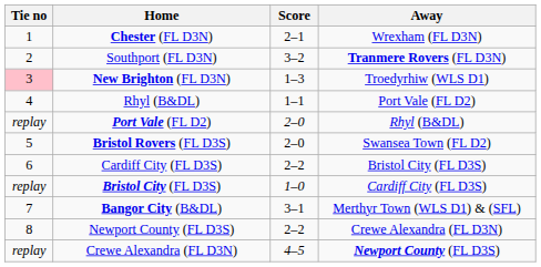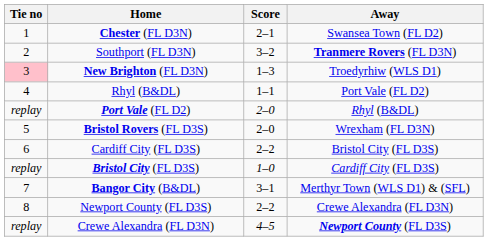Chester (FL D3N) | Away: Wrexham (FL D3N) -> Swansea Town (FL D2)
Bristol Rovers (FL D3S) | Away: Swansea Town (FL D2) -> Wrexham (FL D3N)
